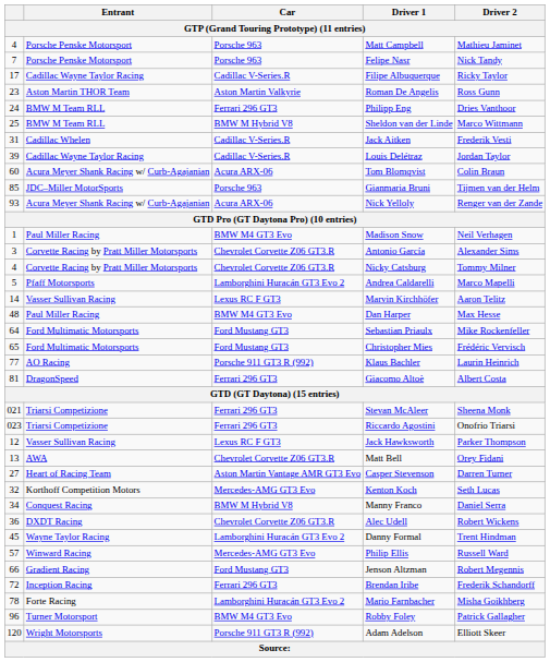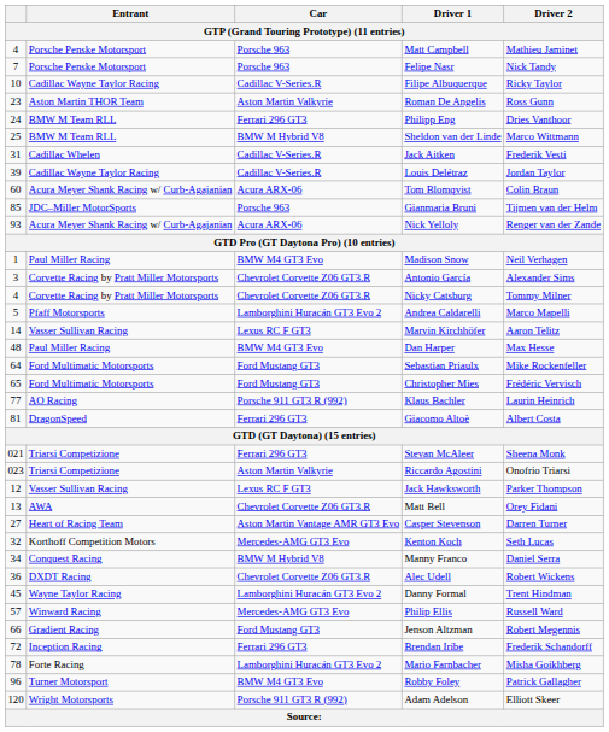Filipe Albuquerque | column 1: 17 -> 10
Riccardo Agostini | Car: Ferrari 296 GT3 -> Aston Martin Valkyrie
